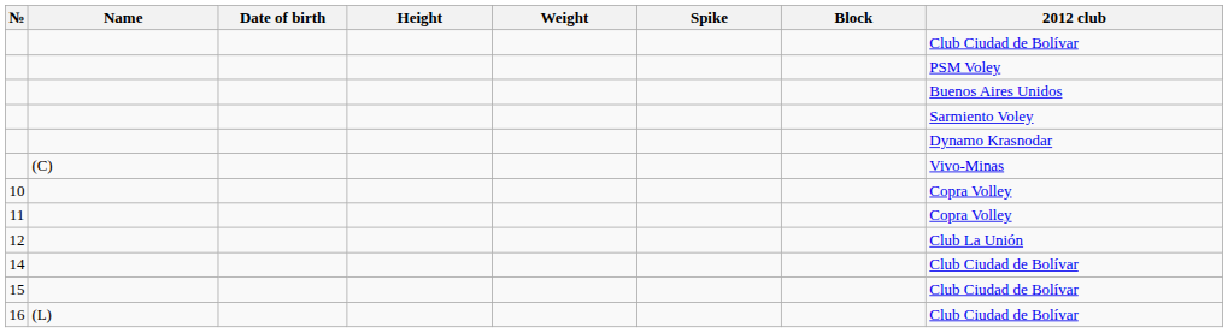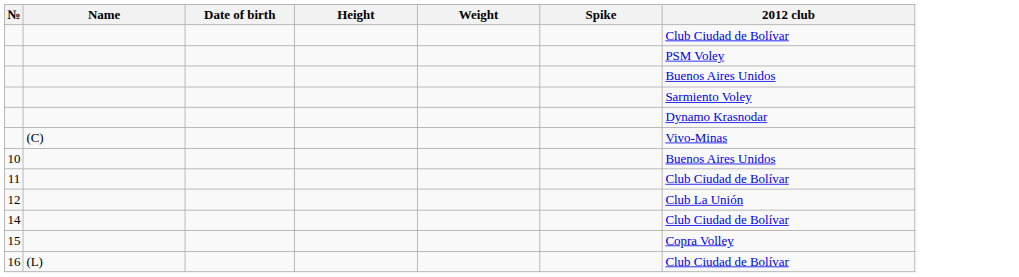- column: Block
10 | 2012 club: Copra Volley -> Buenos Aires Unidos
11 | 2012 club: Copra Volley -> Club Ciudad de Bolívar
15 | 2012 club: Club Ciudad de Bolívar -> Copra Volley
